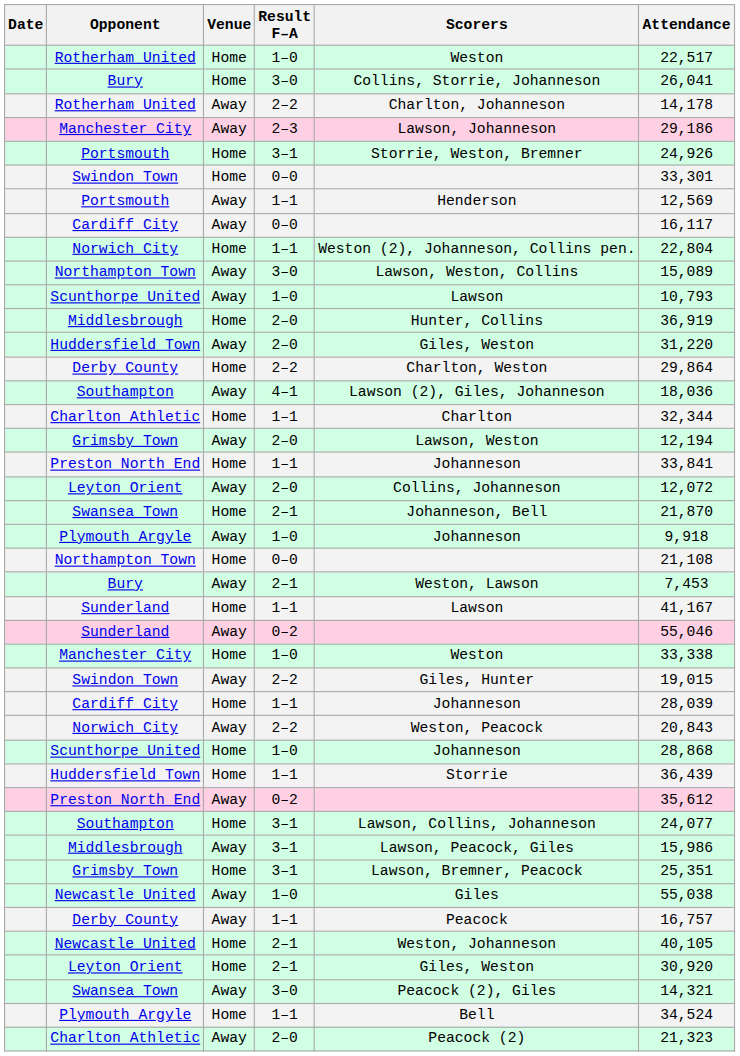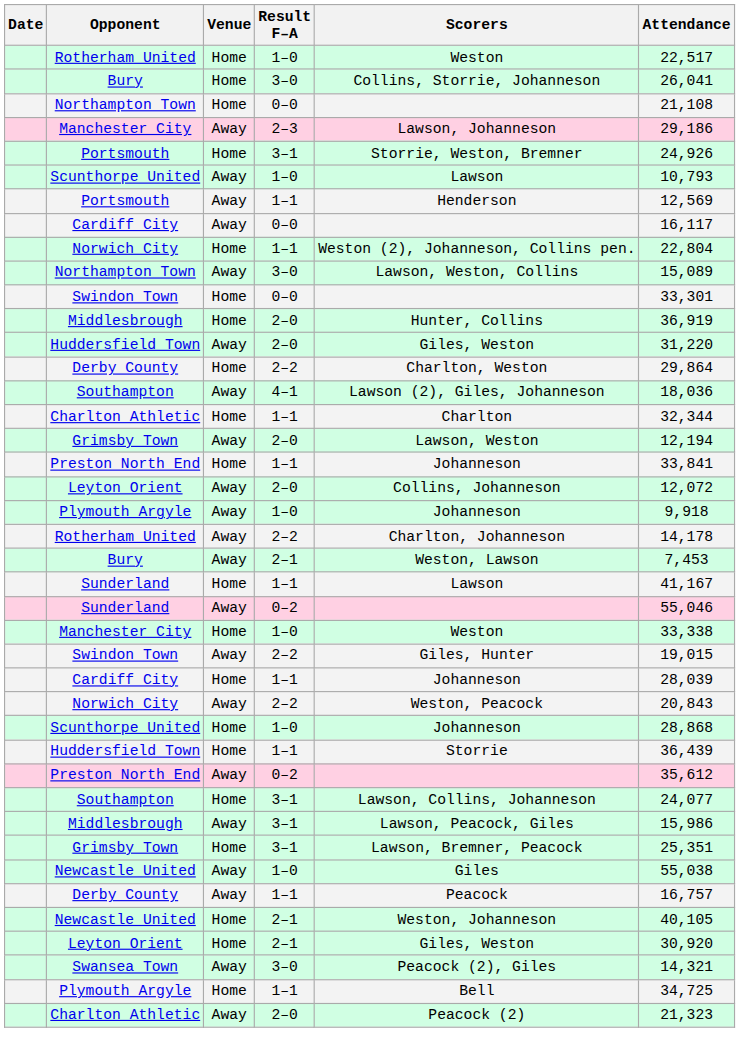rows swapped: Rotherham United / Away <-> Northampton Town / Home
rows swapped: Swindon Town / Home <-> Scunthorpe United / Away
- row: Swansea Town | Home | 2–1 | Johanneson, Bell | 21,870
Plymouth Argyle / Home | Attendance: 34,524 -> 34,725
